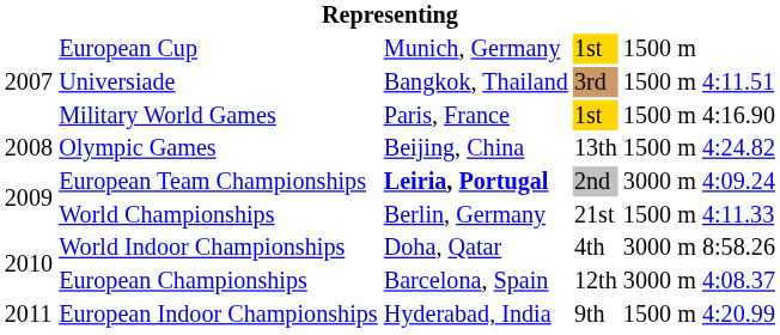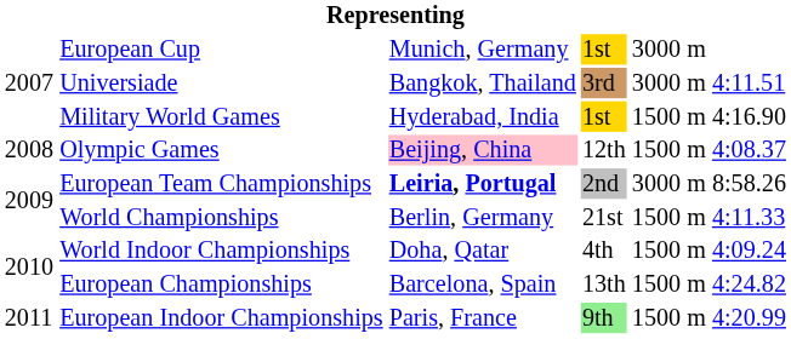European Cup | column 5: 1500 m -> 3000 m
Universiade | column 5: 1500 m -> 3000 m
Military World Games | column 3: Paris, France -> Hyderabad, India
Olympic Games | column 3: no background -> pink background
Olympic Games | column 4: 13th -> 12th
Olympic Games | column 6: 4:24.82 -> 4:08.37
European Team Championships | column 6: 4:09.24 -> 8:58.26
World Indoor Championships | column 5: 3000 m -> 1500 m
World Indoor Championships | column 6: 8:58.26 -> 4:09.24
European Championships | column 4: 12th -> 13th
European Championships | column 5: 3000 m -> 1500 m
European Championships | column 6: 4:08.37 -> 4:24.82
European Indoor Championships | column 3: Hyderabad, India -> Paris, France
European Indoor Championships | column 4: no background -> lightgreen background
